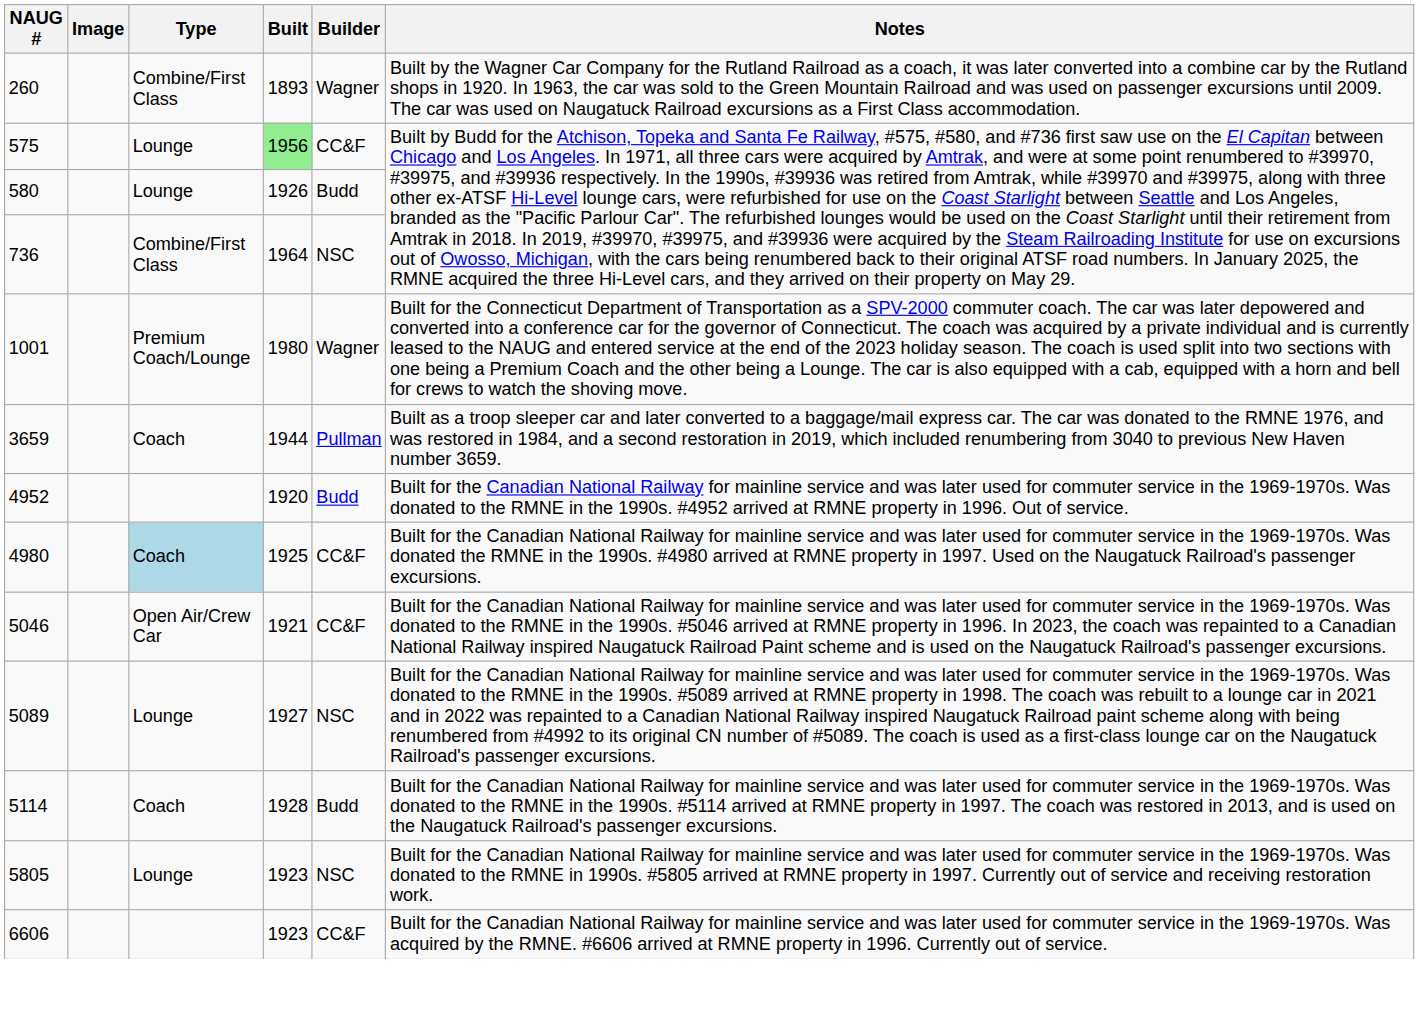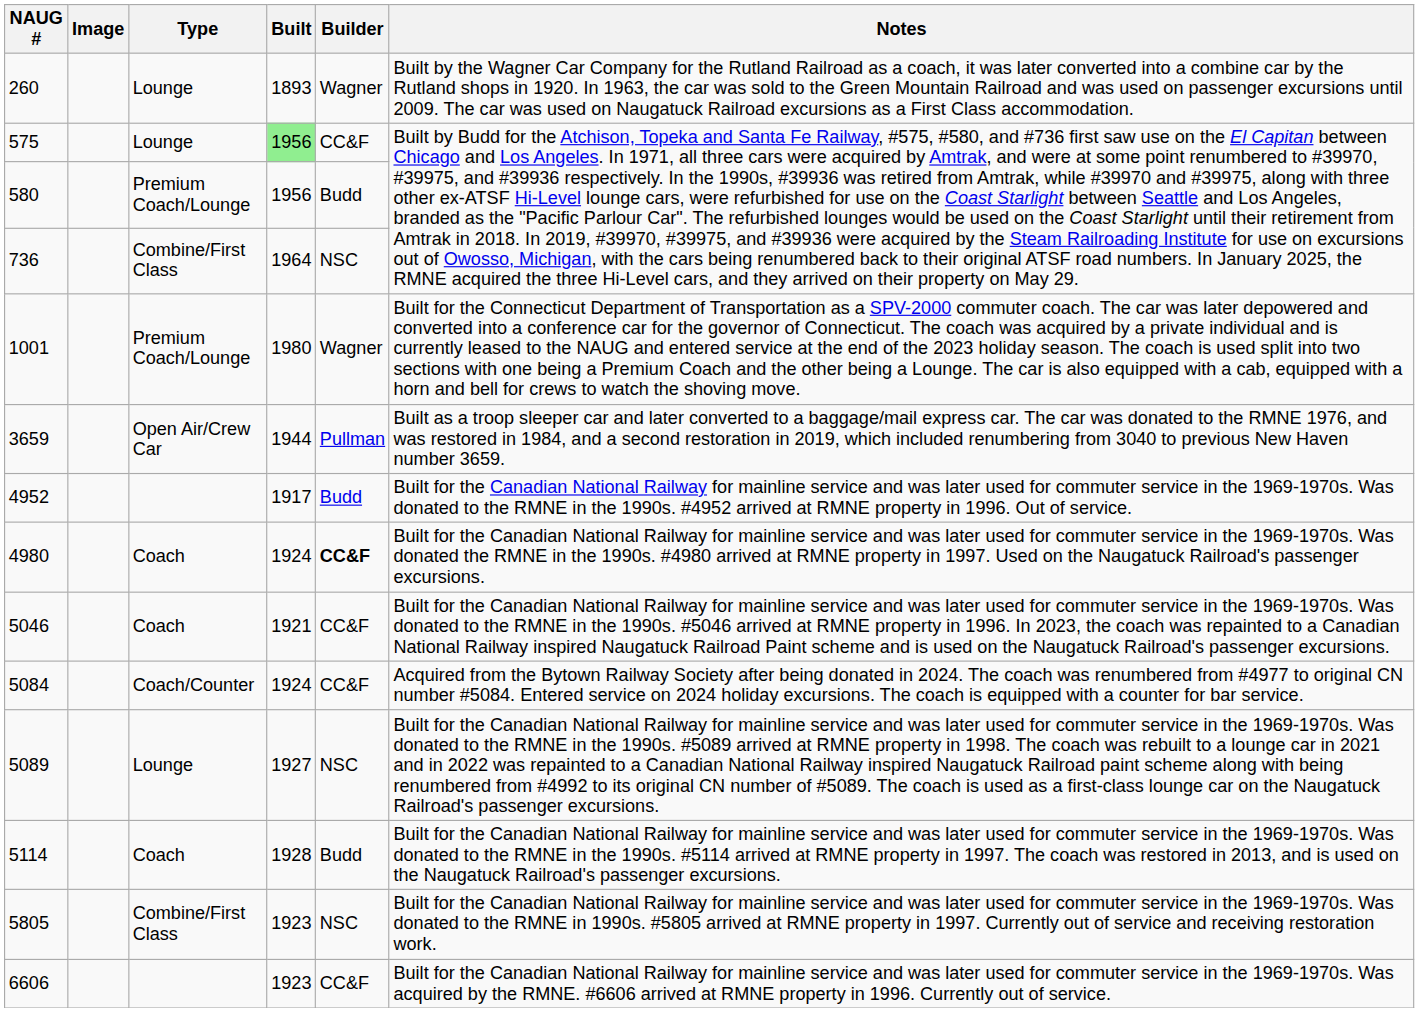260 | Type: Combine/First Class -> Lounge
580 | Type: Lounge -> Premium Coach/Lounge
580 | Built: 1926 -> 1956
3659 | Type: Coach -> Open Air/Crew Car
4952 | Built: 1920 -> 1917
4980 | Type: lightblue background -> no background
4980 | Built: 1925 -> 1924
4980 | Builder: normal -> bold
5046 | Type: Open Air/Crew Car -> Coach
+ row: 5084 | Coach/Counter | 1924 | CC&F | Acquired from the Bytown Railway Society after being donated in 2024. The coach was renumbered from #4977 to original CN number #5084. Entered service on 2024 holiday excursions. The coach is equipped with a counter for bar service.
5805 | Type: Lounge -> Combine/First Class
